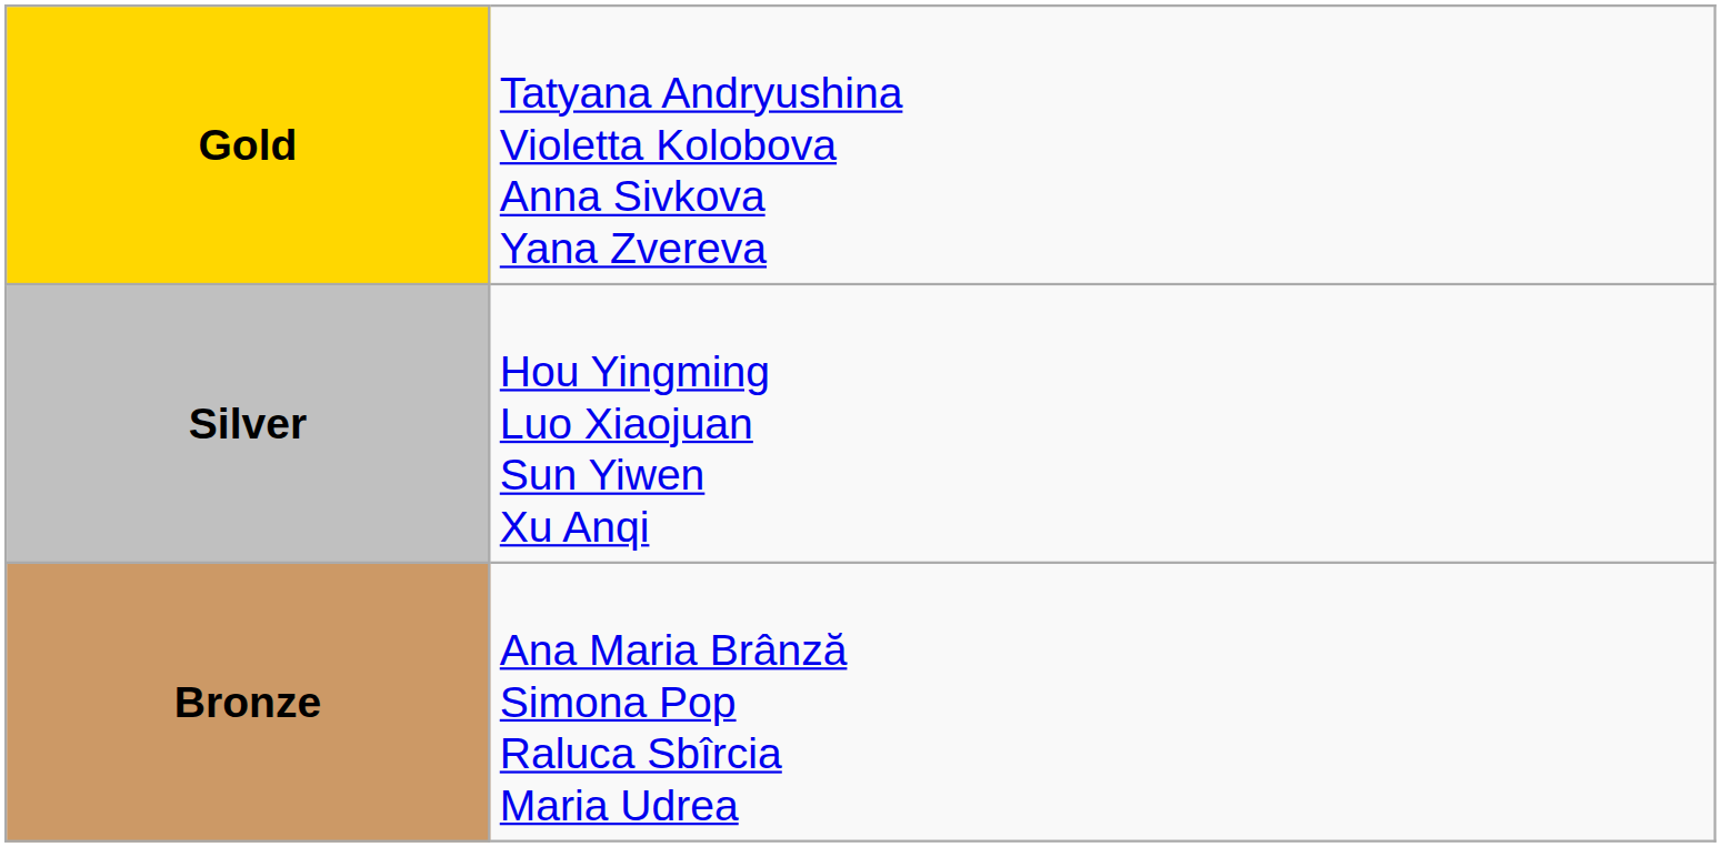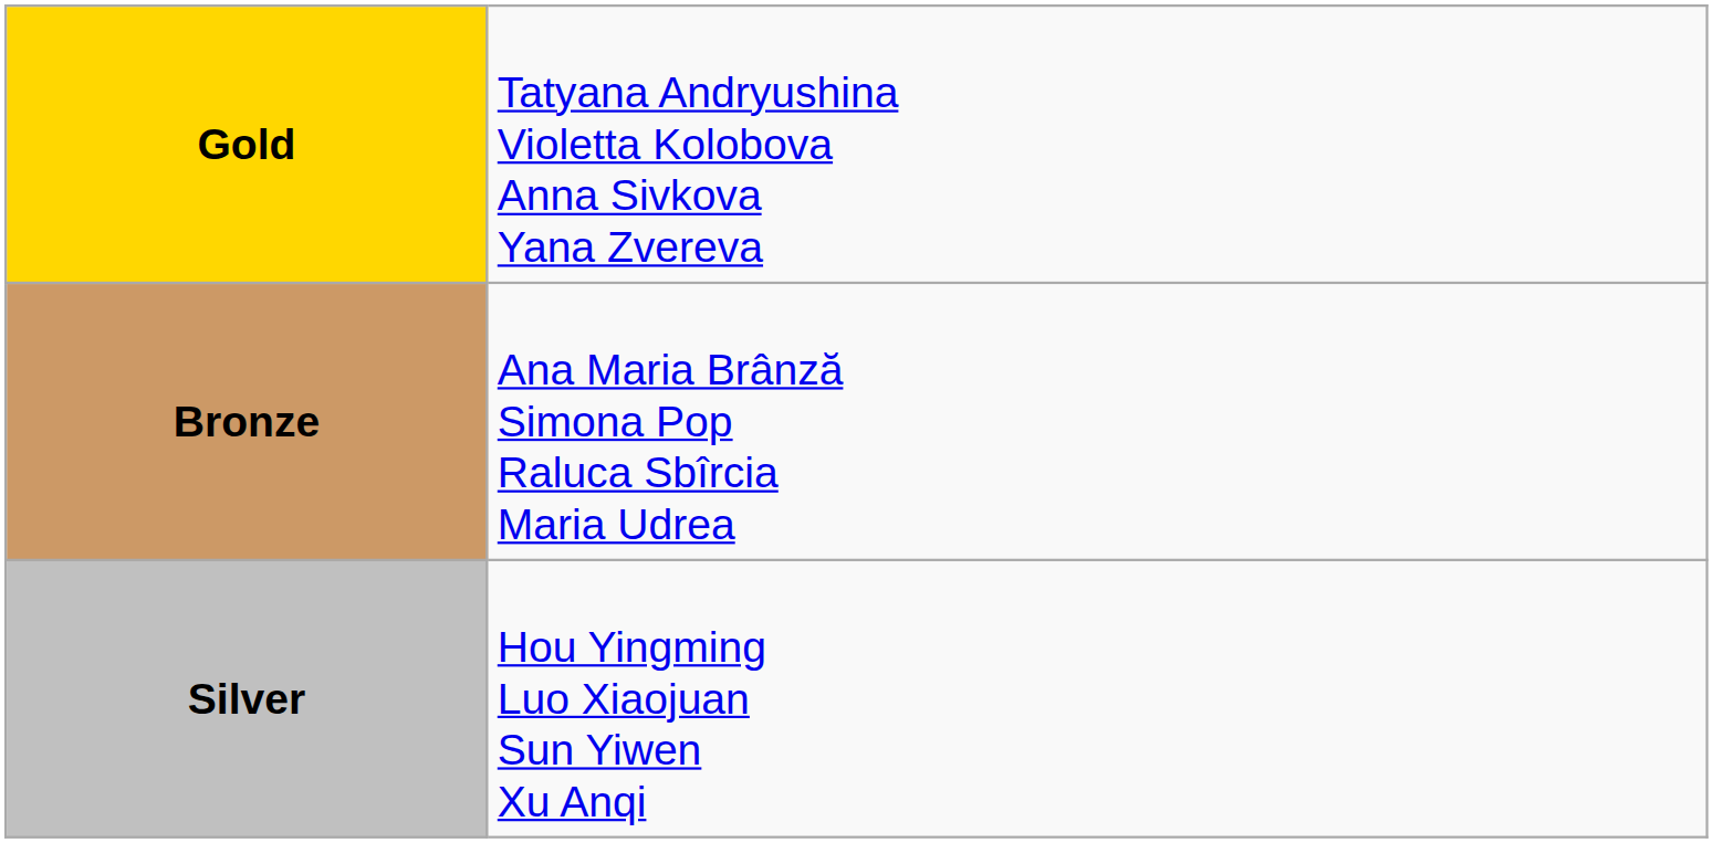rows swapped: Silver <-> Bronze
